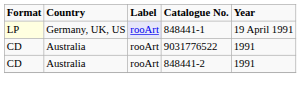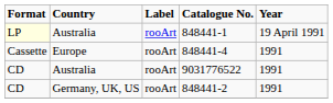848441-1 | Country: Germany, UK, US -> Australia
848441-1 | Label: lavender background -> no background
+ row: Cassette | Europe | rooArt | 848441-4 | 1991
848441-2 | Country: Australia -> Germany, UK, US
